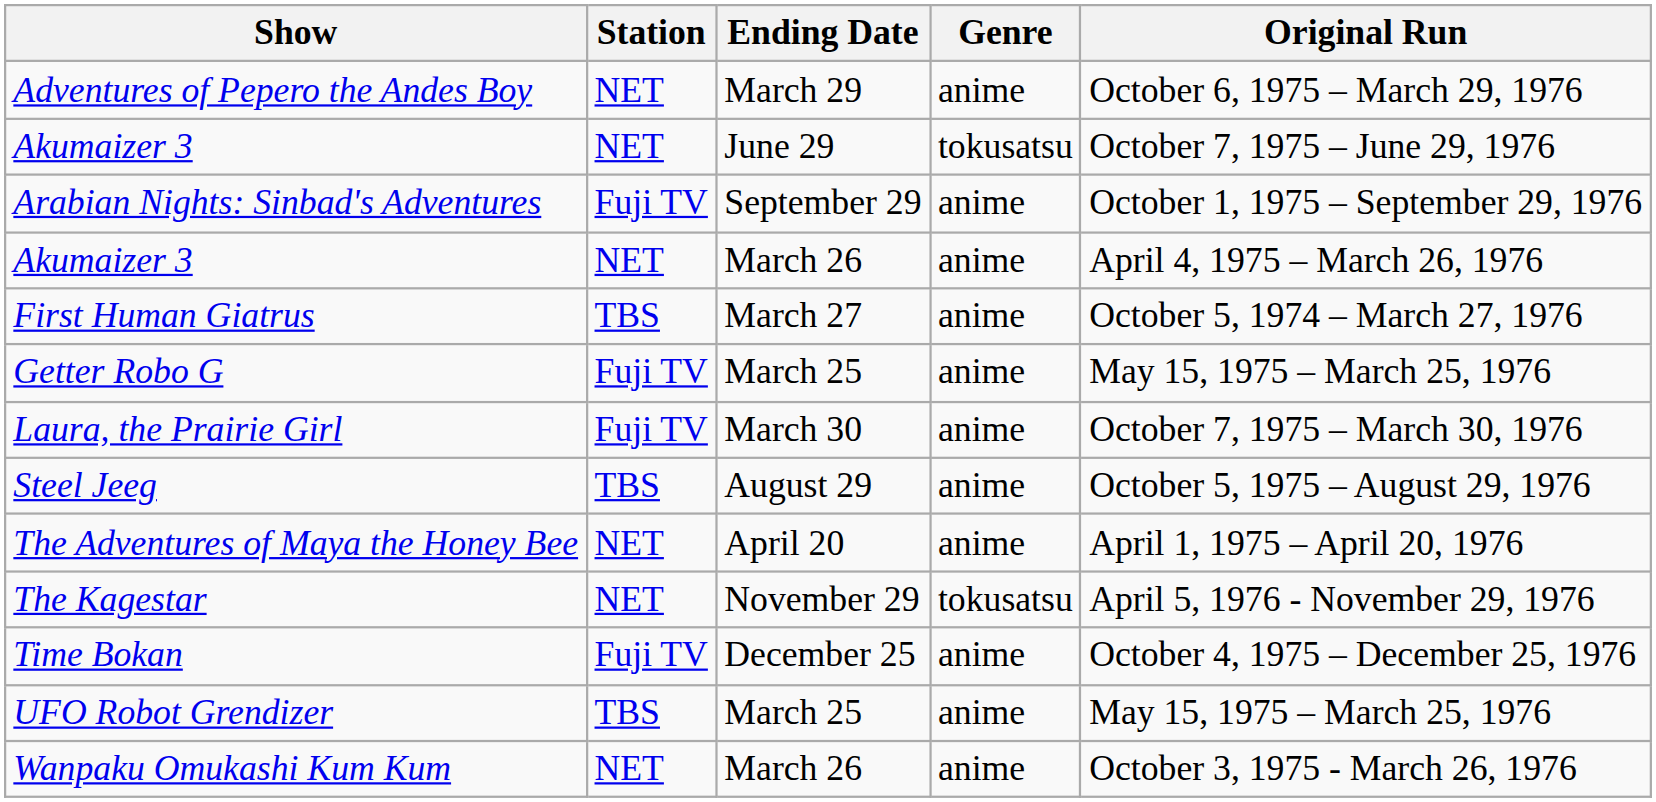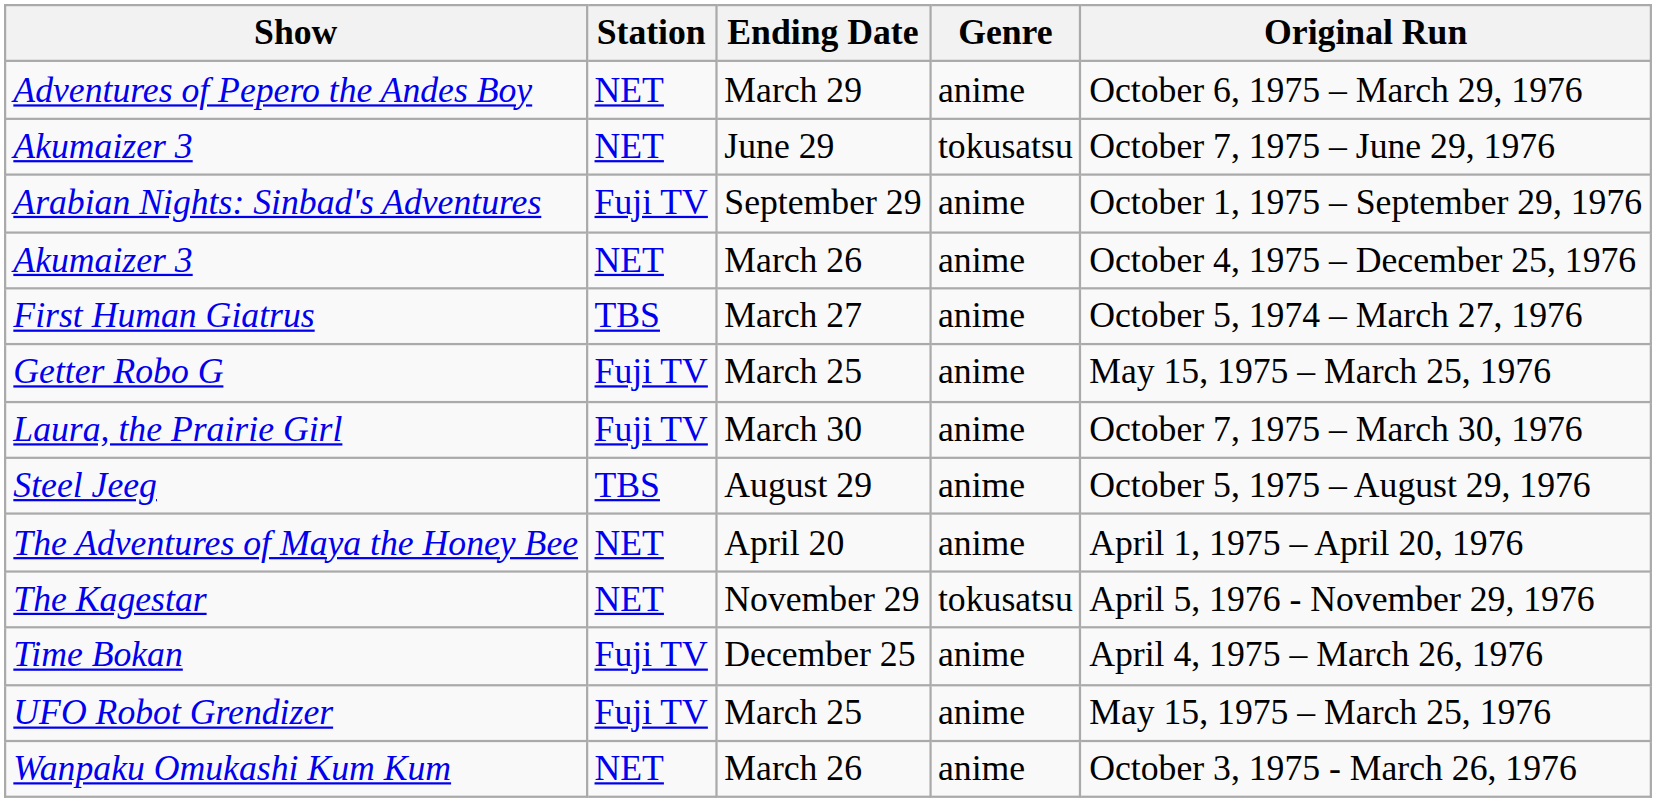Akumaizer 3 / March 26 | Original Run: April 4, 1975 – March 26, 1976 -> October 4, 1975 – December 25, 1976
Time Bokan | Original Run: October 4, 1975 – December 25, 1976 -> April 4, 1975 – March 26, 1976
UFO Robot Grendizer | Station: TBS -> Fuji TV
